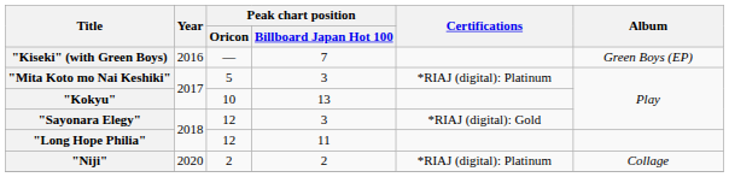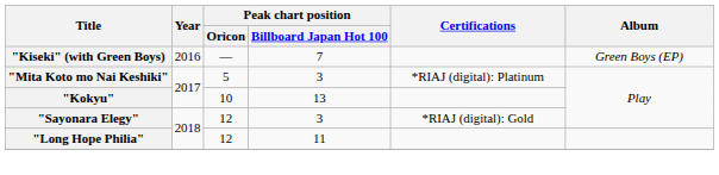- row: "Niji" | 2020 | 2 | 2 | *RIAJ (digital): Platinum | Collage
